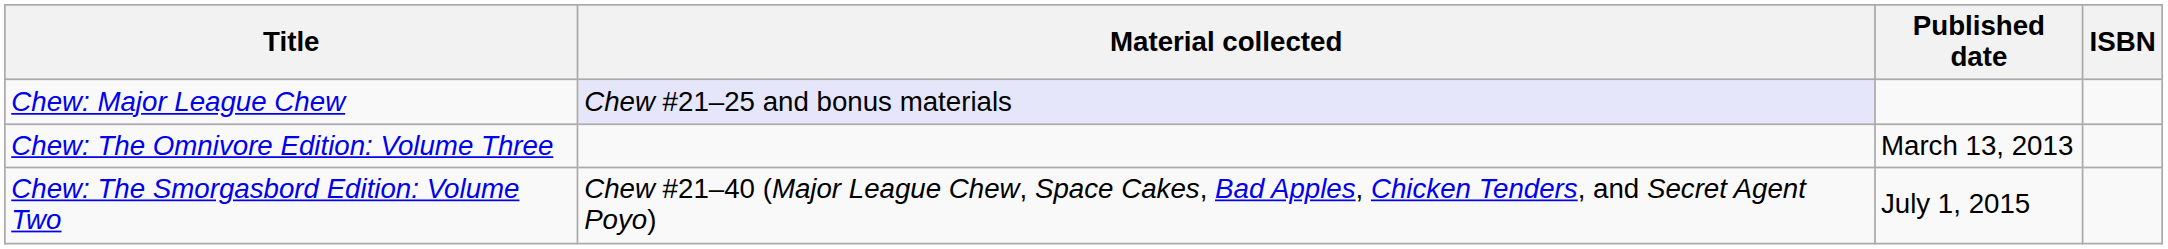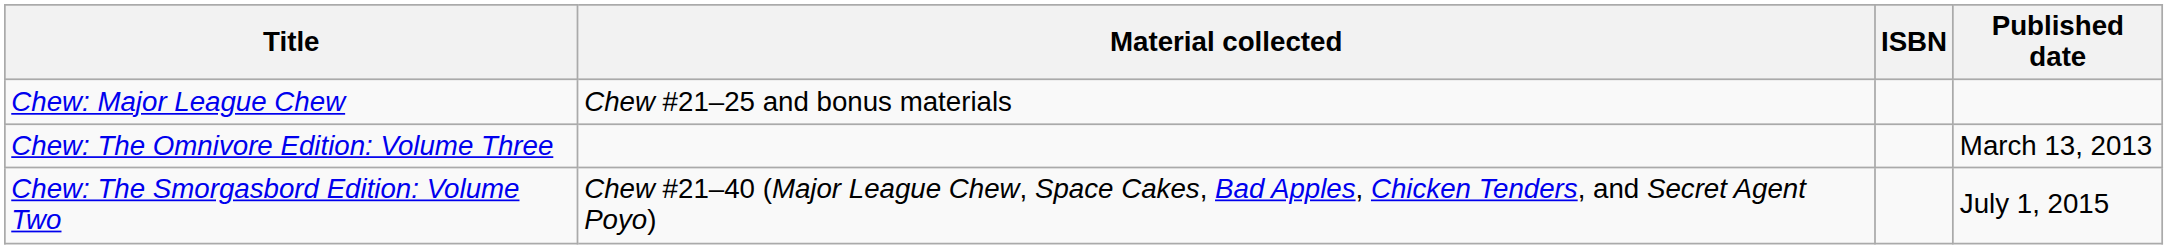columns swapped: Published date <-> ISBN
Chew: Major League Chew | Material collected: lavender background -> no background
